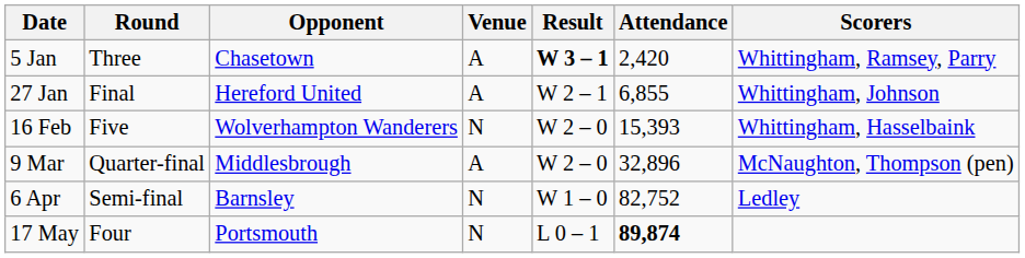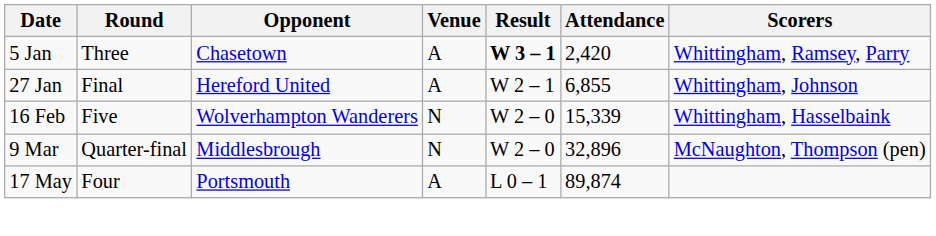16 Feb | Attendance: 15,393 -> 15,339
9 Mar | Venue: A -> N
- row: 6 Apr | Semi-final | Barnsley | N | W 1 – 0 | 82,752 | Ledley
17 May | Venue: N -> A
17 May | Attendance: bold -> normal
